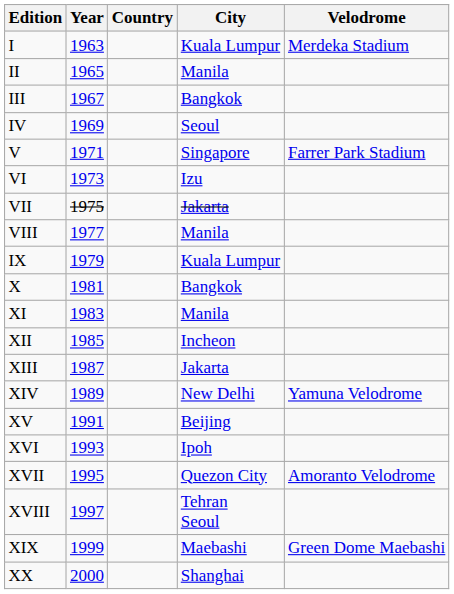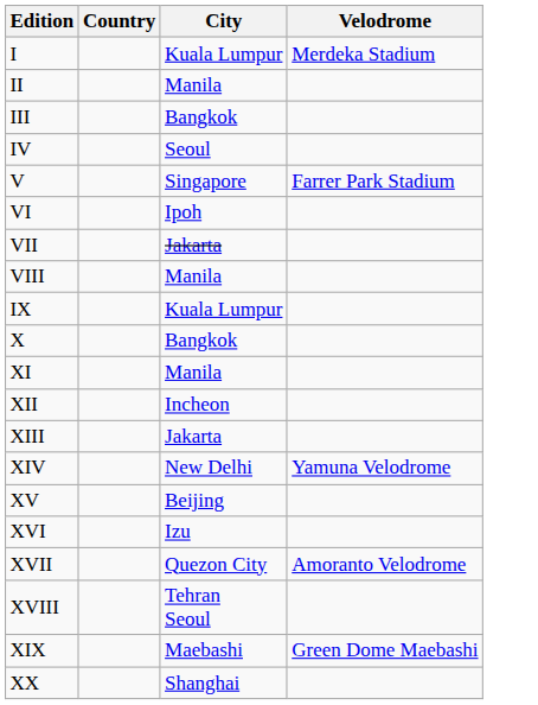- column: Year | 1963 | 1965 | 1967 | 1969 | 1971 | 1973 | 1975 | 1977 | 1979 | 1981 | 1983 | 1985 | 1987 | 1989 | 1991 | 1993 | 1995 | 1997 | 1999 | 2000
VI | City: Izu -> Ipoh
XVI | City: Ipoh -> Izu
